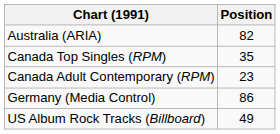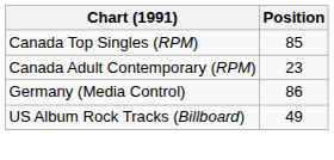- row: Australia (ARIA) | 82
Canada Top Singles (RPM) | Position: 35 -> 85
